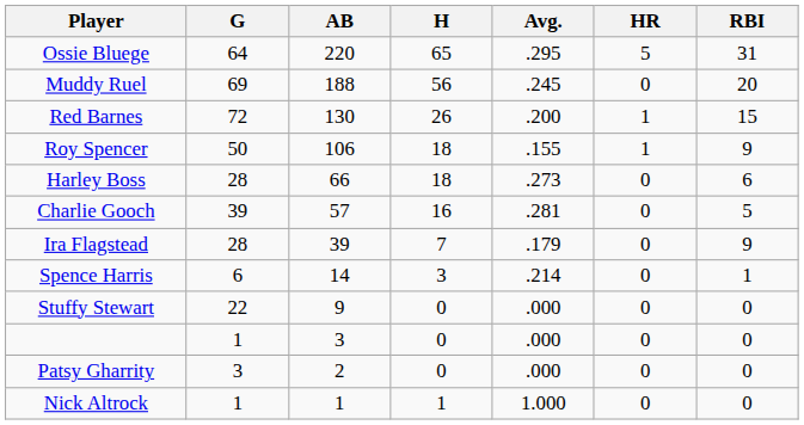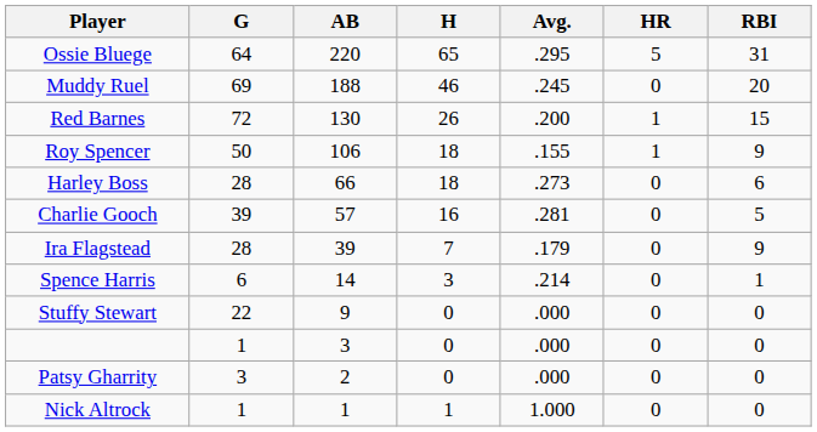Muddy Ruel | H: 56 -> 46
